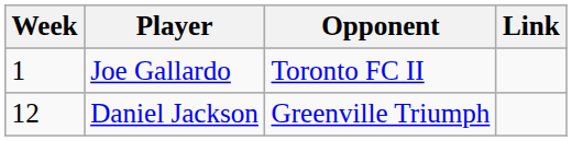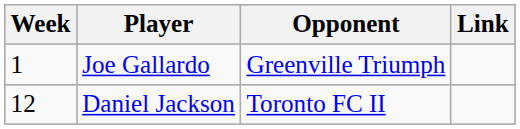Joe Gallardo | Opponent: Toronto FC II -> Greenville Triumph
Daniel Jackson | Opponent: Greenville Triumph -> Toronto FC II
